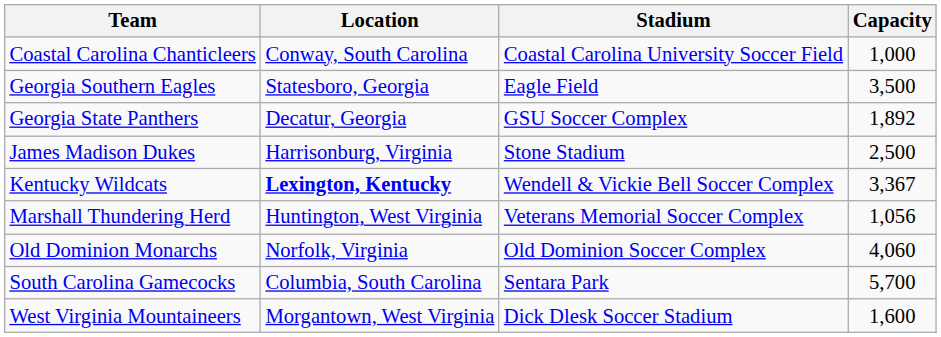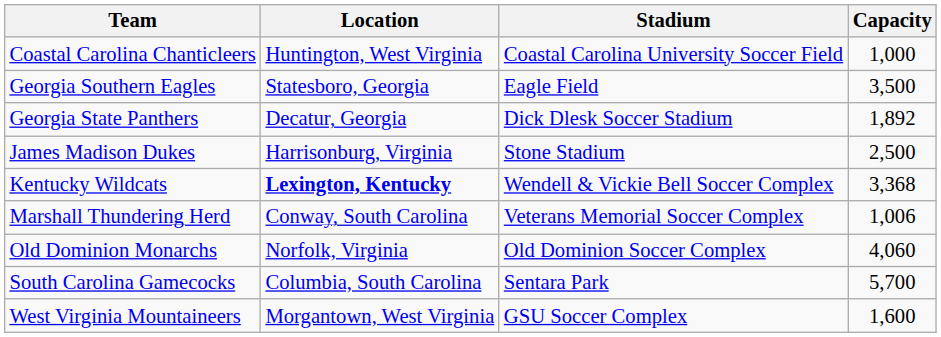Coastal Carolina Chanticleers | Location: Conway, South Carolina -> Huntington, West Virginia
Georgia State Panthers | Stadium: GSU Soccer Complex -> Dick Dlesk Soccer Stadium
Kentucky Wildcats | Capacity: 3,367 -> 3,368
Marshall Thundering Herd | Location: Huntington, West Virginia -> Conway, South Carolina
Marshall Thundering Herd | Capacity: 1,056 -> 1,006
West Virginia Mountaineers | Stadium: Dick Dlesk Soccer Stadium -> GSU Soccer Complex
